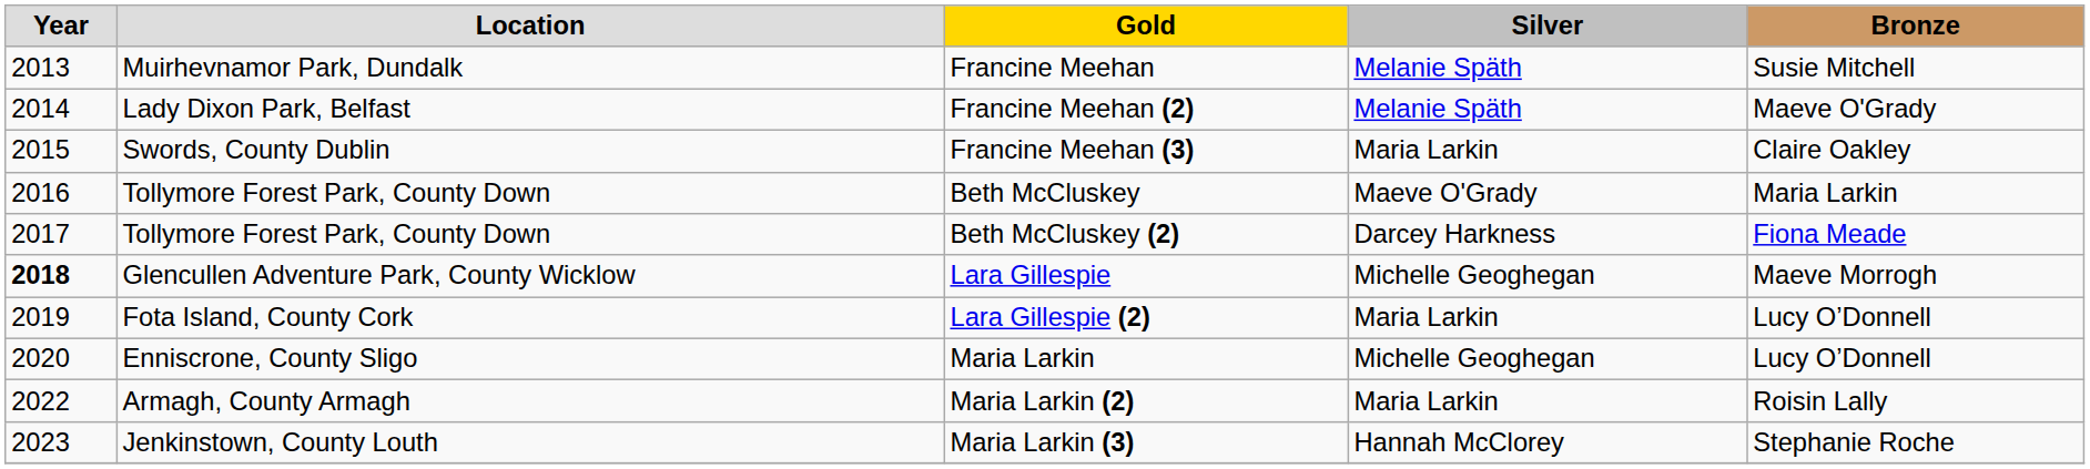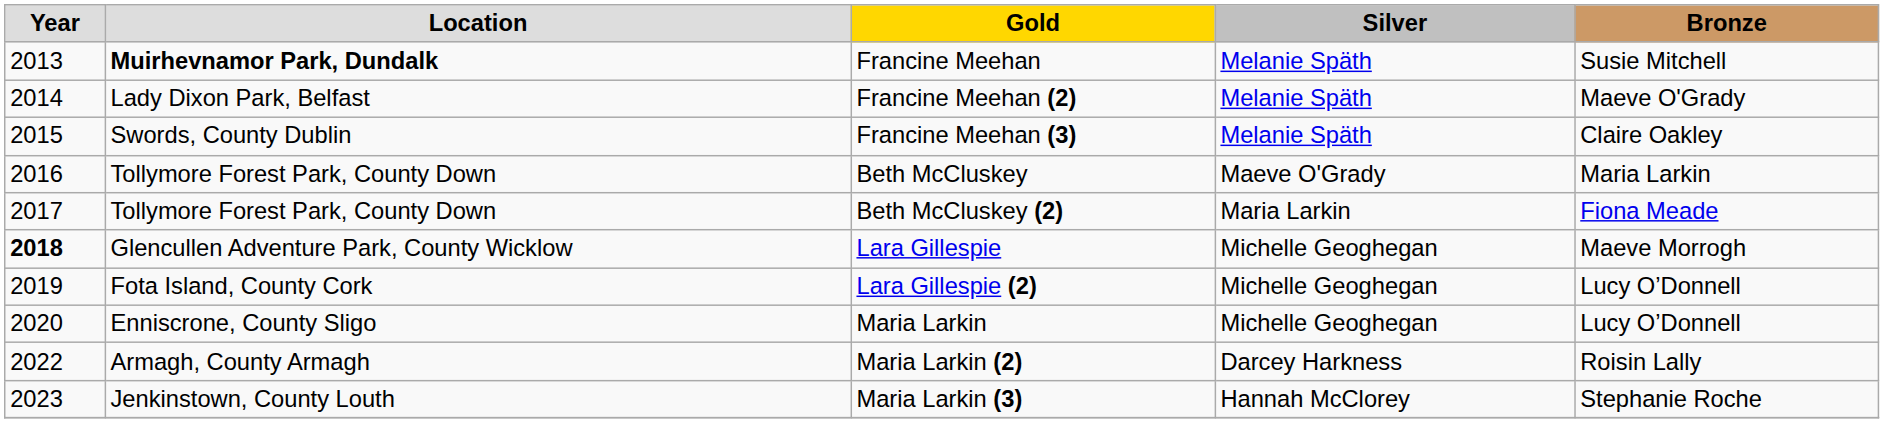Francine Meehan | Location: normal -> bold
Francine Meehan (3) | Silver: Maria Larkin -> Melanie Späth
Beth McCluskey (2) | Silver: Darcey Harkness -> Maria Larkin
Lara Gillespie (2) | Silver: Maria Larkin -> Michelle Geoghegan
Maria Larkin (2) | Silver: Maria Larkin -> Darcey Harkness
